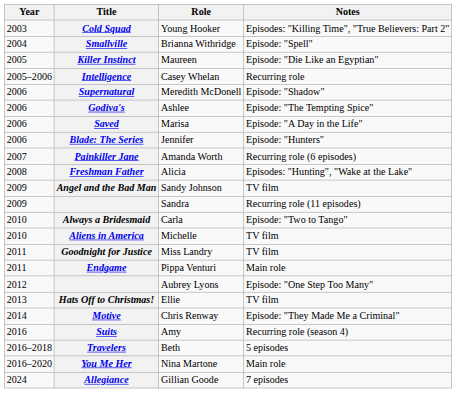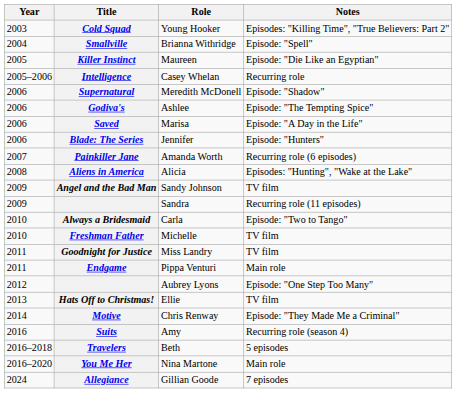Alicia | Title: Freshman Father -> Aliens in America
Michelle | Title: Aliens in America -> Freshman Father
